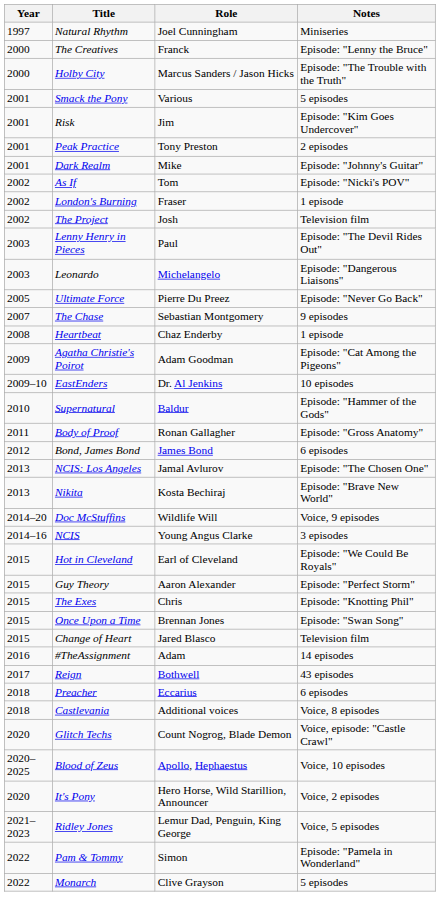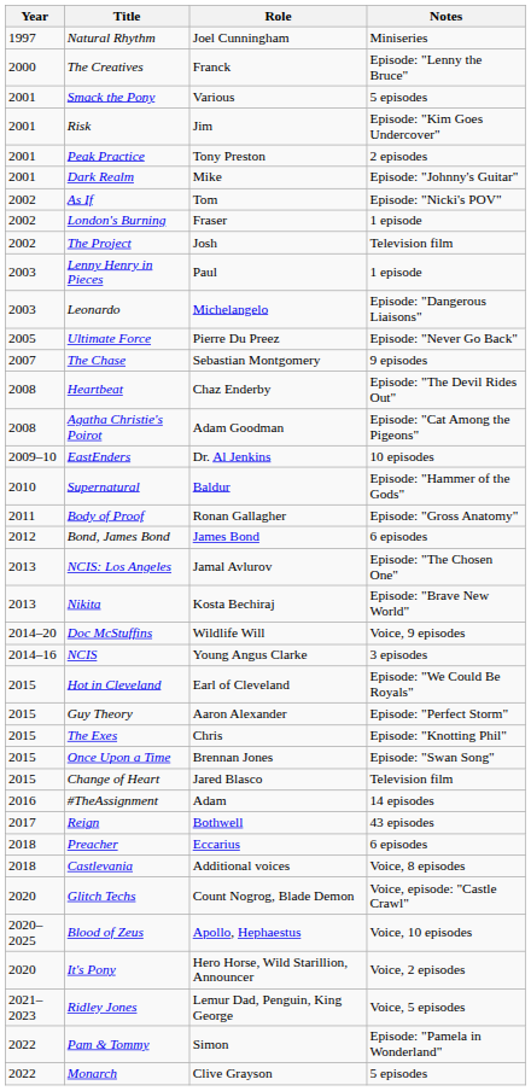- row: 2000 | Holby City | Marcus Sanders / Jason Hicks | Episode: "The Trouble with the Truth"
Lenny Henry in Pieces | Notes: Episode: "The Devil Rides Out" -> 1 episode
Heartbeat | Notes: 1 episode -> Episode: "The Devil Rides Out"
Agatha Christie's Poirot | Year: 2009 -> 2008
